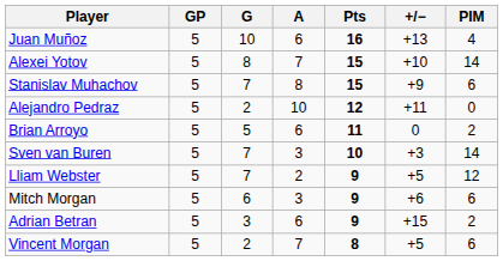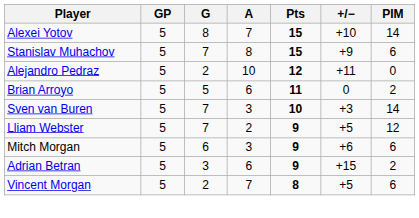- row: Juan Muñoz | 5 | 10 | 6 | 16 | +13 | 4
